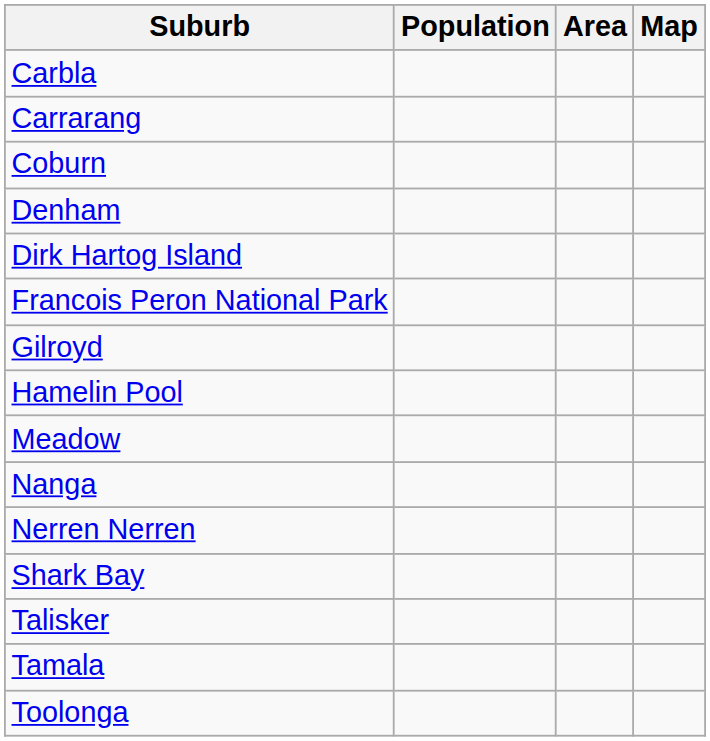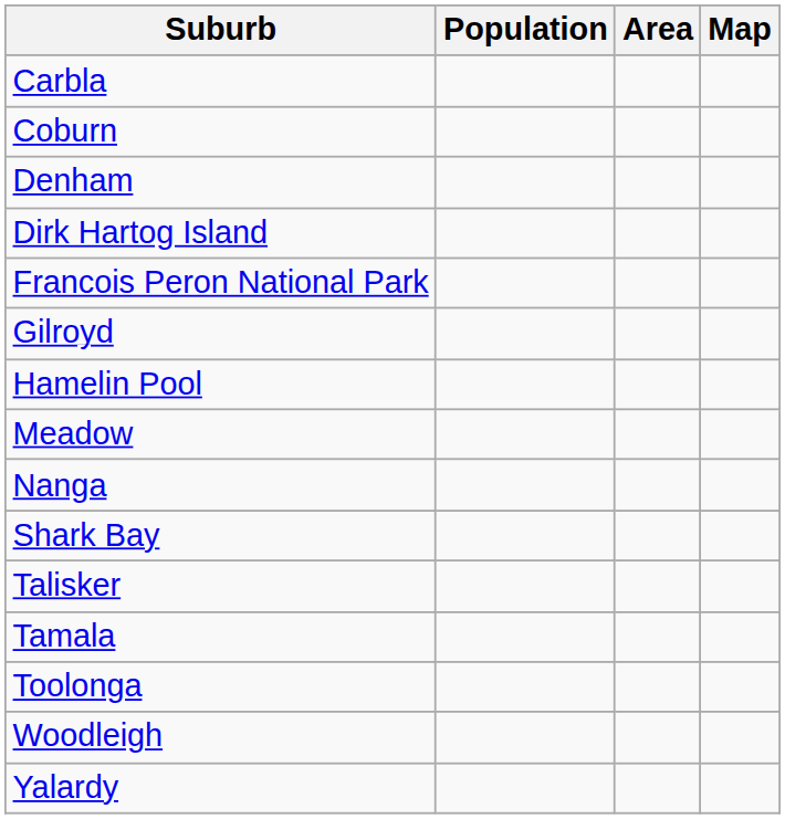- row: Carrarang
- row: Nerren Nerren
+ row: Woodleigh
+ row: Yalardy
